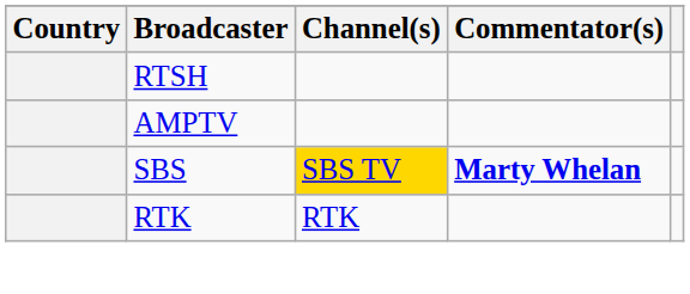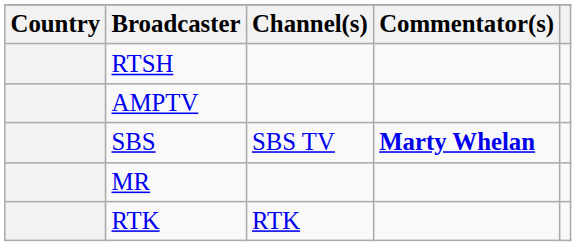SBS | Channel(s): gold background -> no background
+ row: MR
